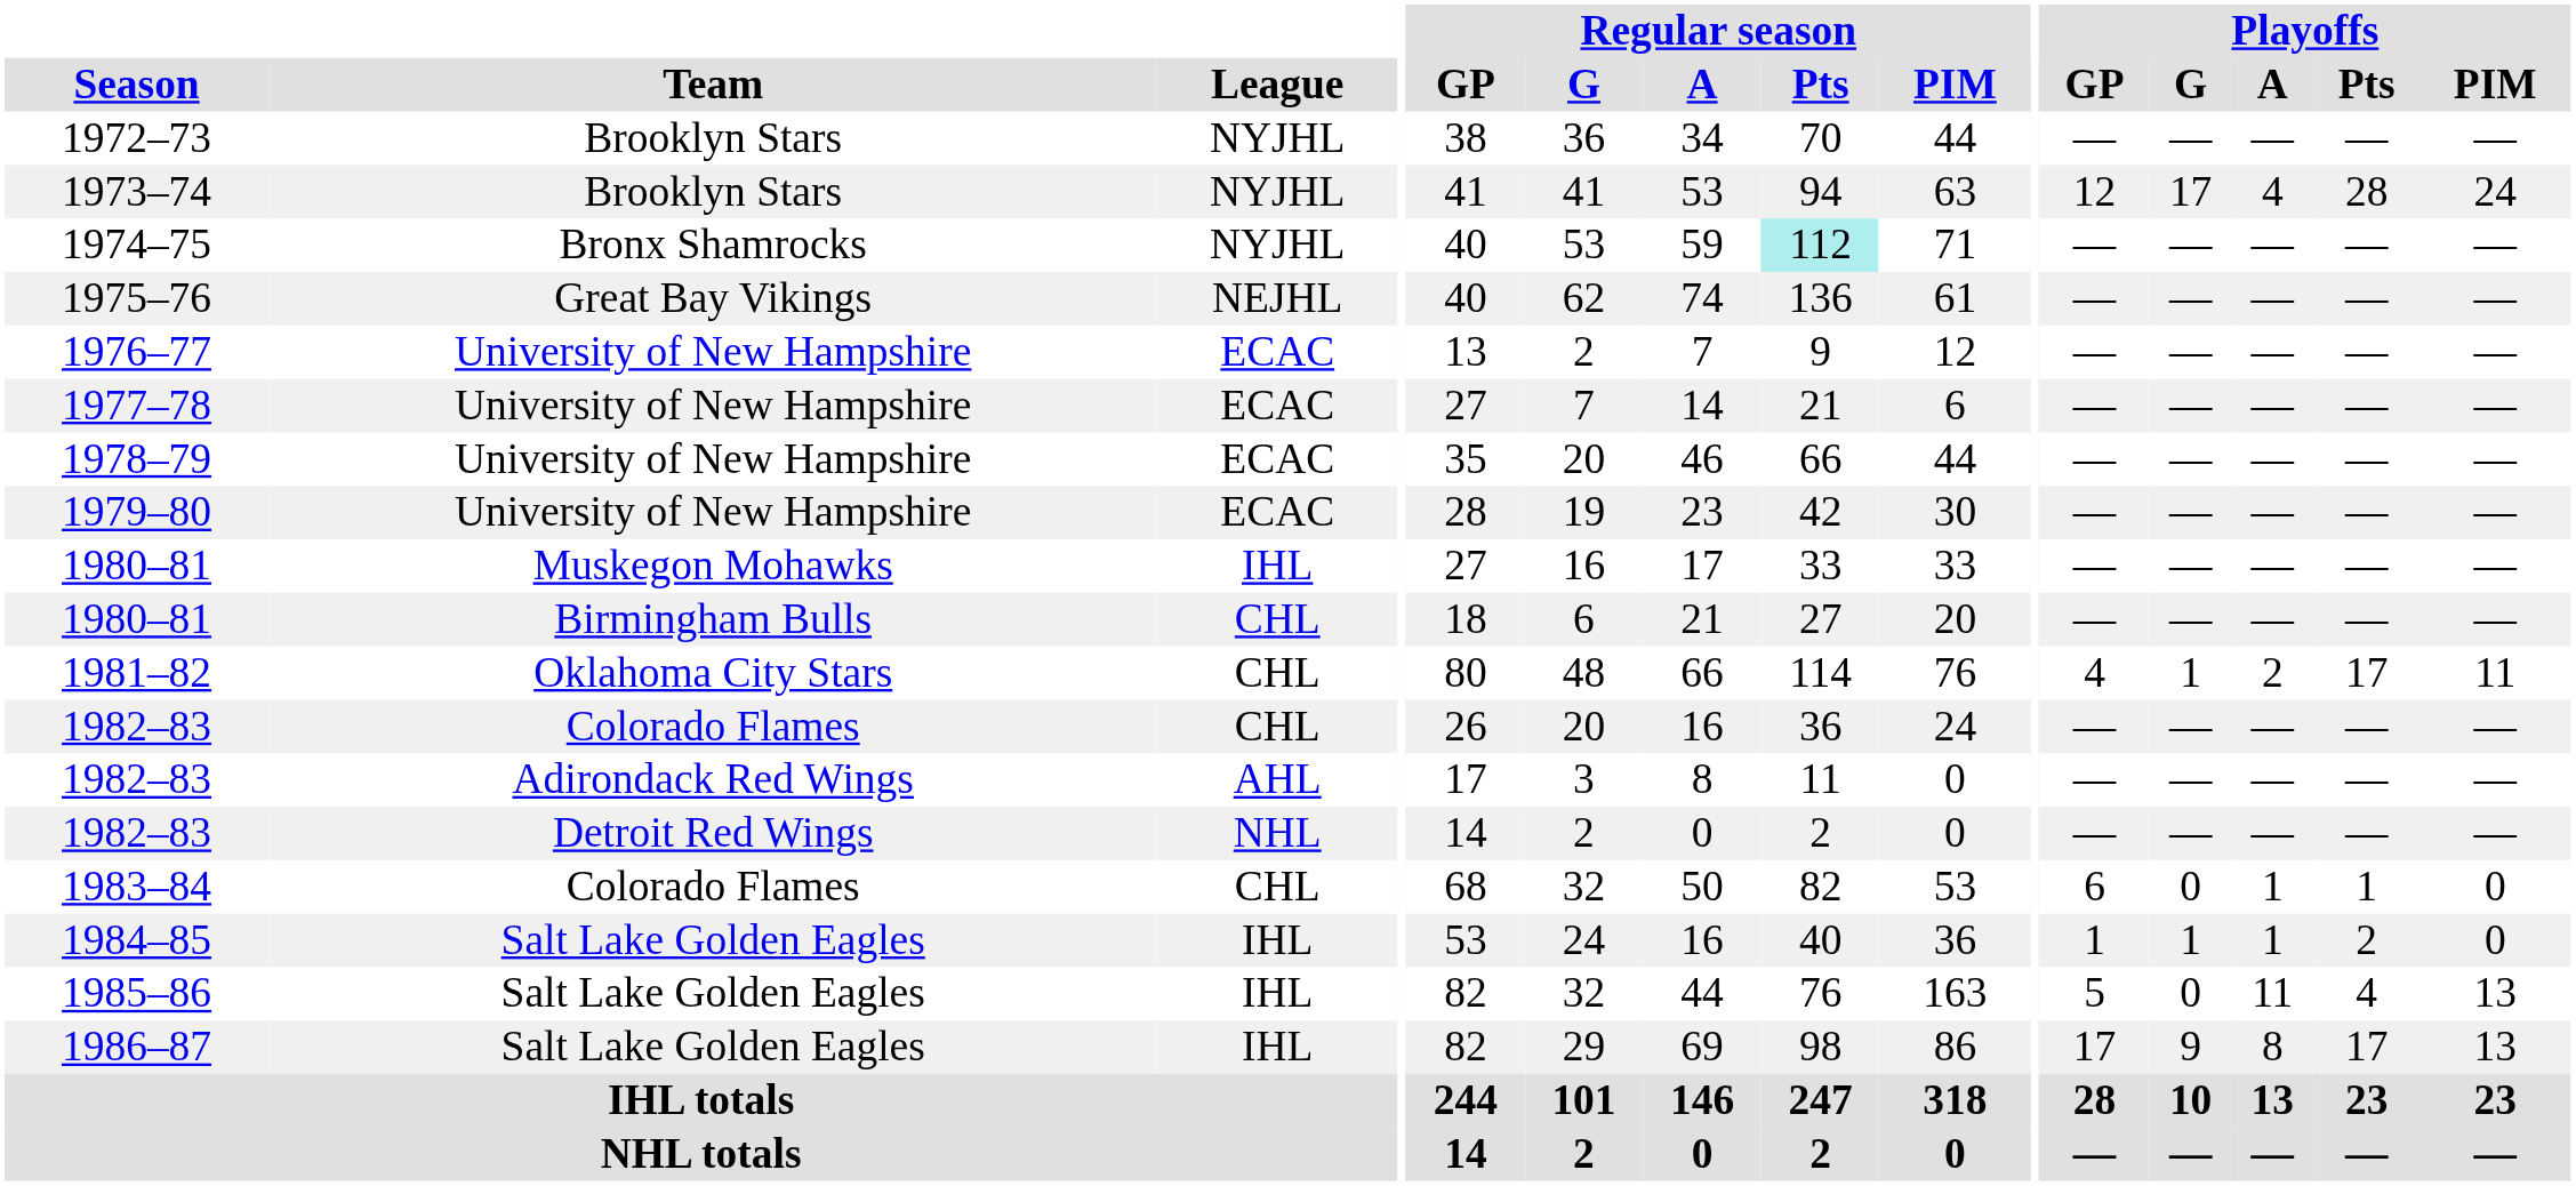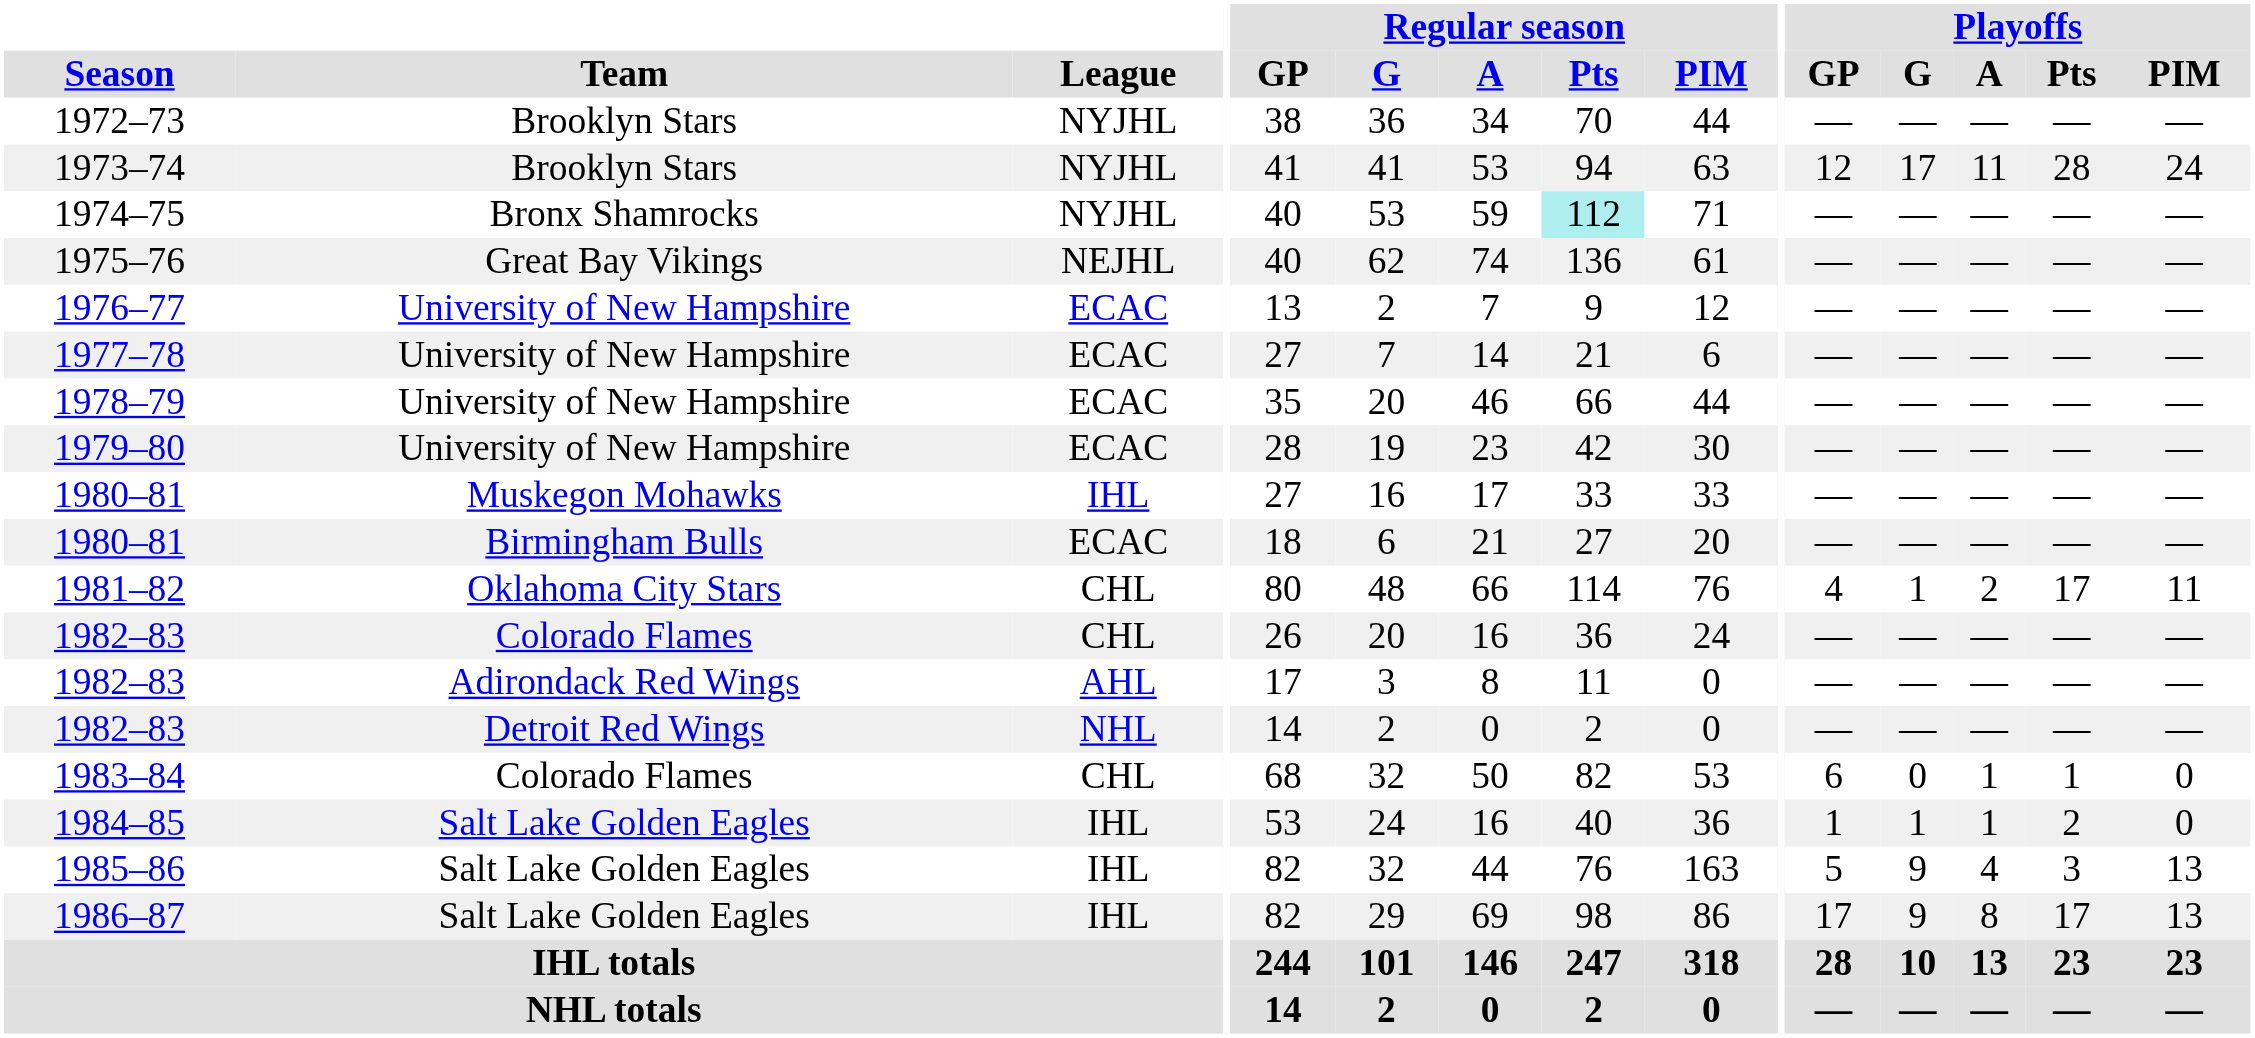1973–74 | Playoffs / A: 4 -> 11
1980–81 / Birmingham Bulls | League: CHL -> ECAC
1985–86 | Playoffs / G: 0 -> 9
1985–86 | Playoffs / A: 11 -> 4
1985–86 | Playoffs / Pts: 4 -> 3
